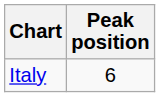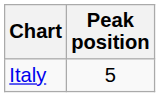Italy | Peak position: 6 -> 5
